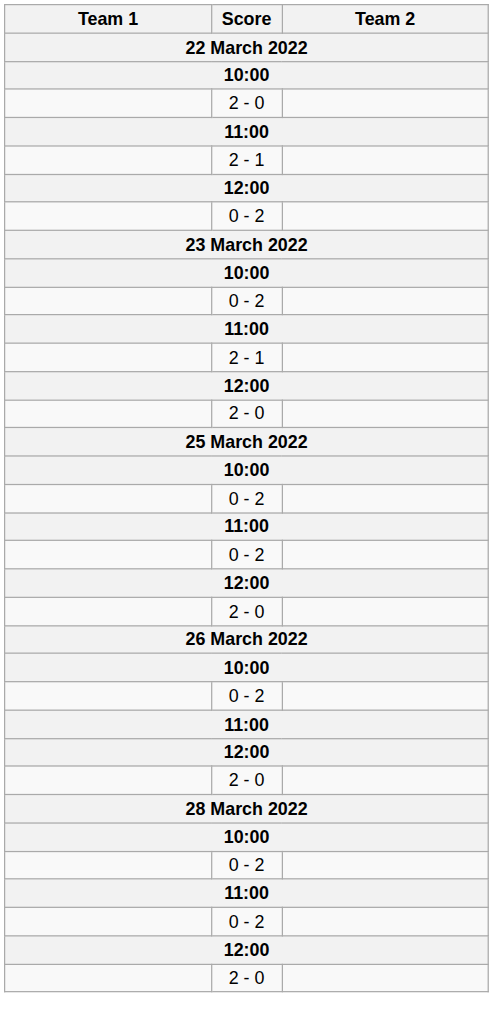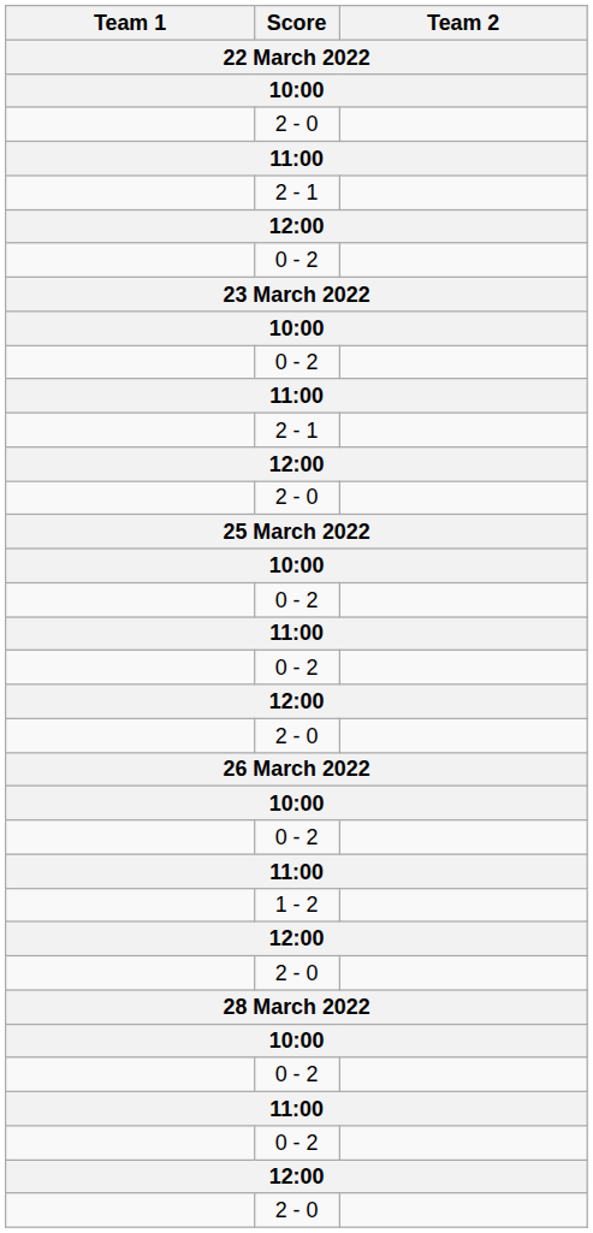+ row: 1 - 2
